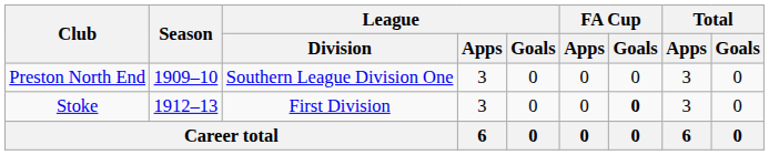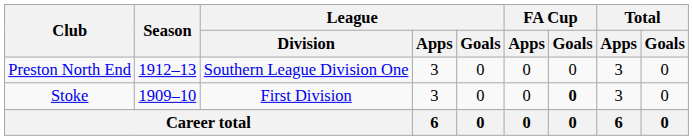Preston North End | Season: 1909–10 -> 1912–13
Stoke | Season: 1912–13 -> 1909–10
